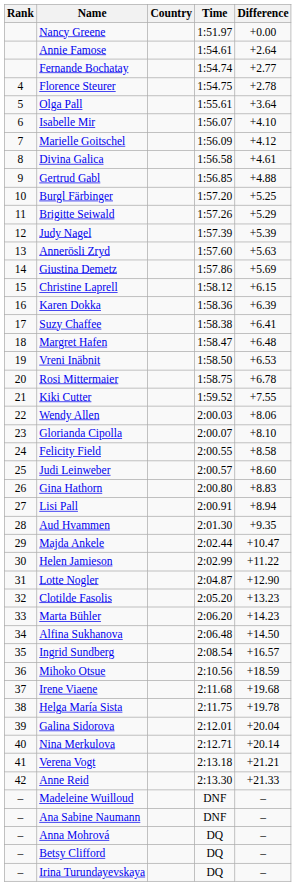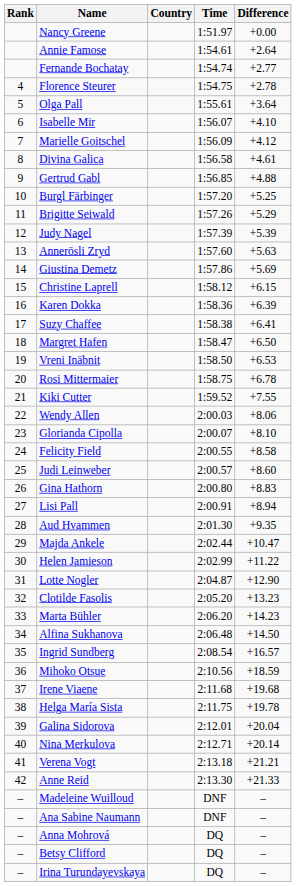Margret Hafen | Difference: +6.48 -> +6.50
